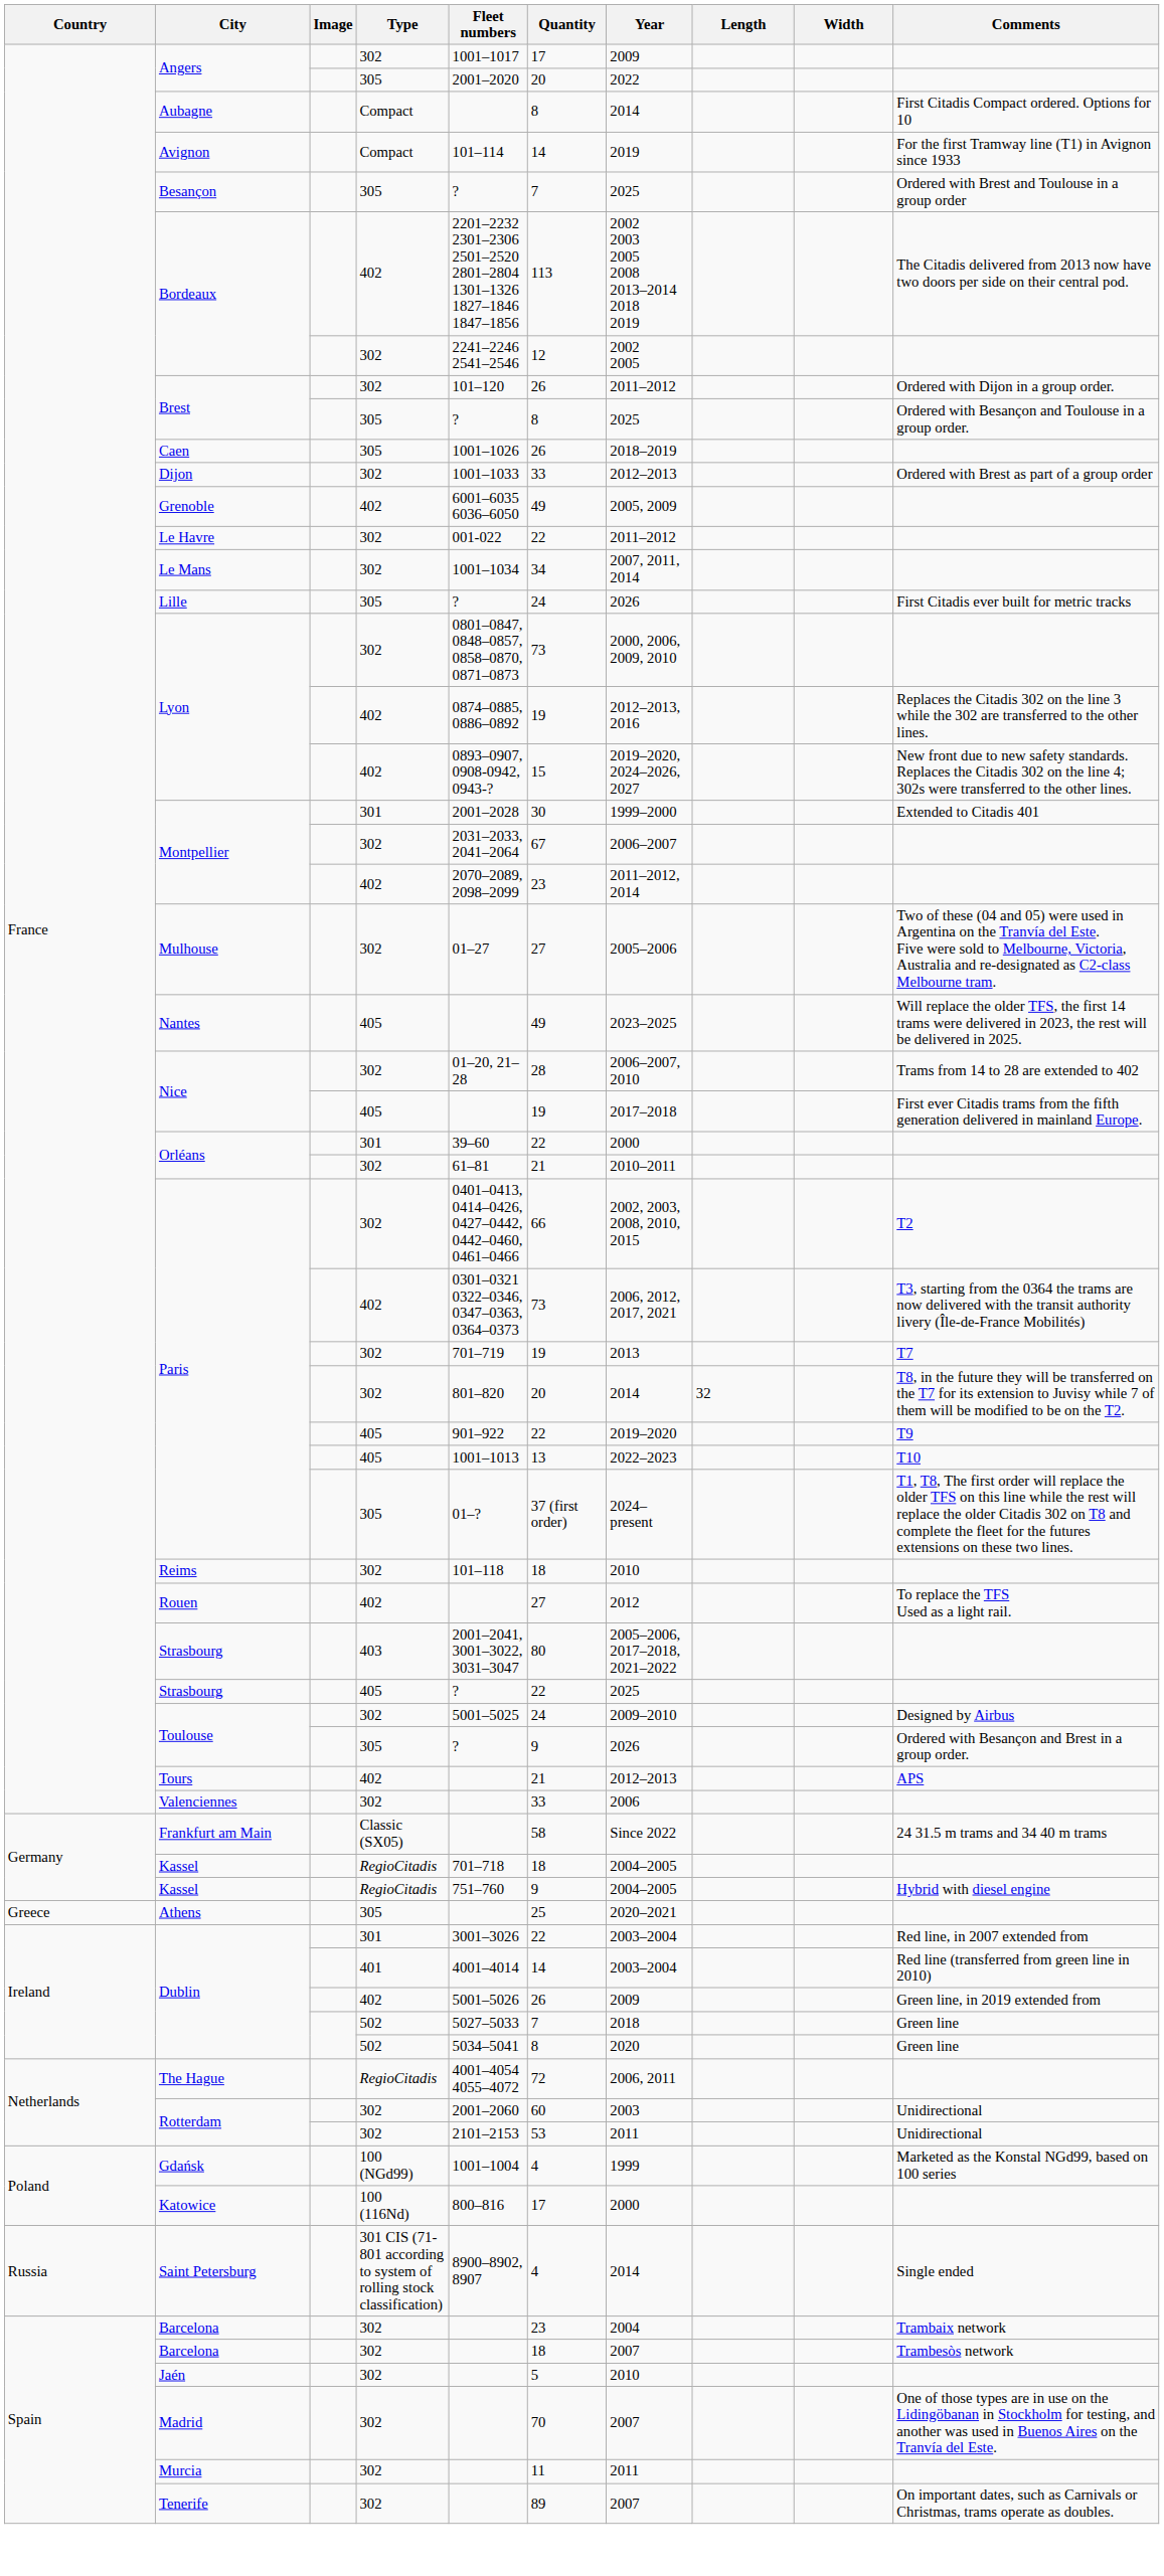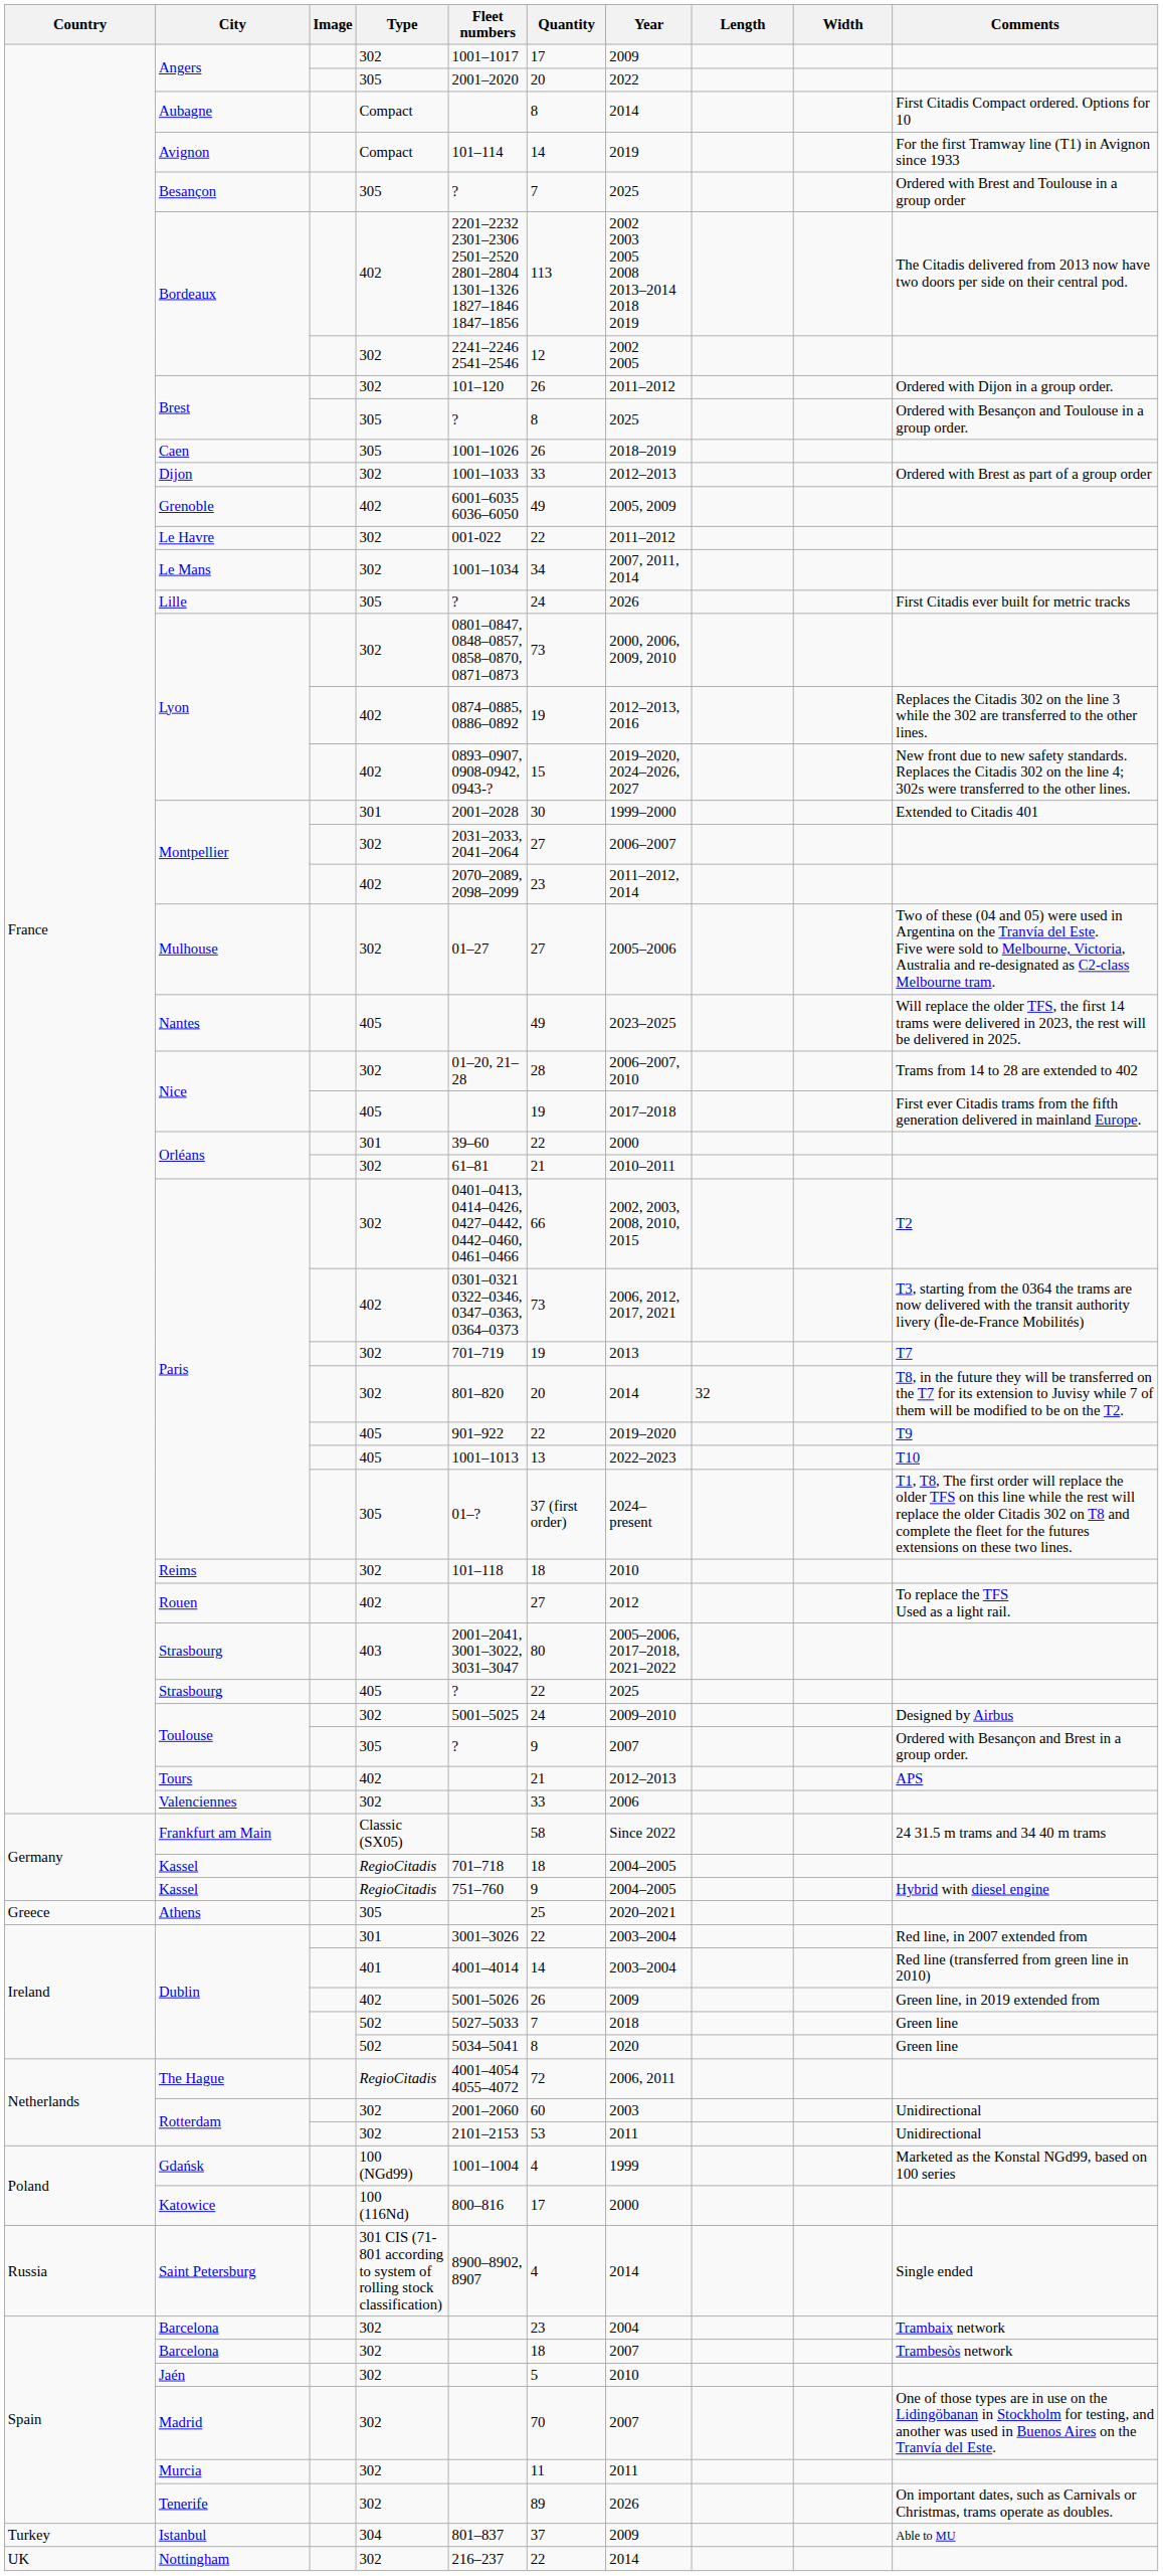Montpellier / 302 | Quantity: 67 -> 27
Toulouse / 305 | Year: 2026 -> 2007
Tenerife | Year: 2007 -> 2026
+ row: Turkey | Istanbul | 304 | 801–837 | 37 | 2009 | Able to MU
+ row: UK | Nottingham | 302 | 216–237 | 22 | 2014
